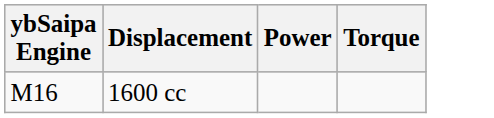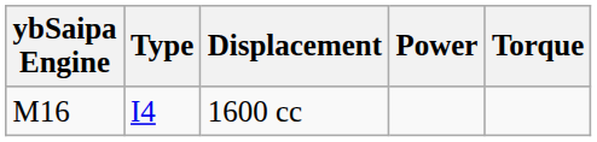+ column: Type | I4
